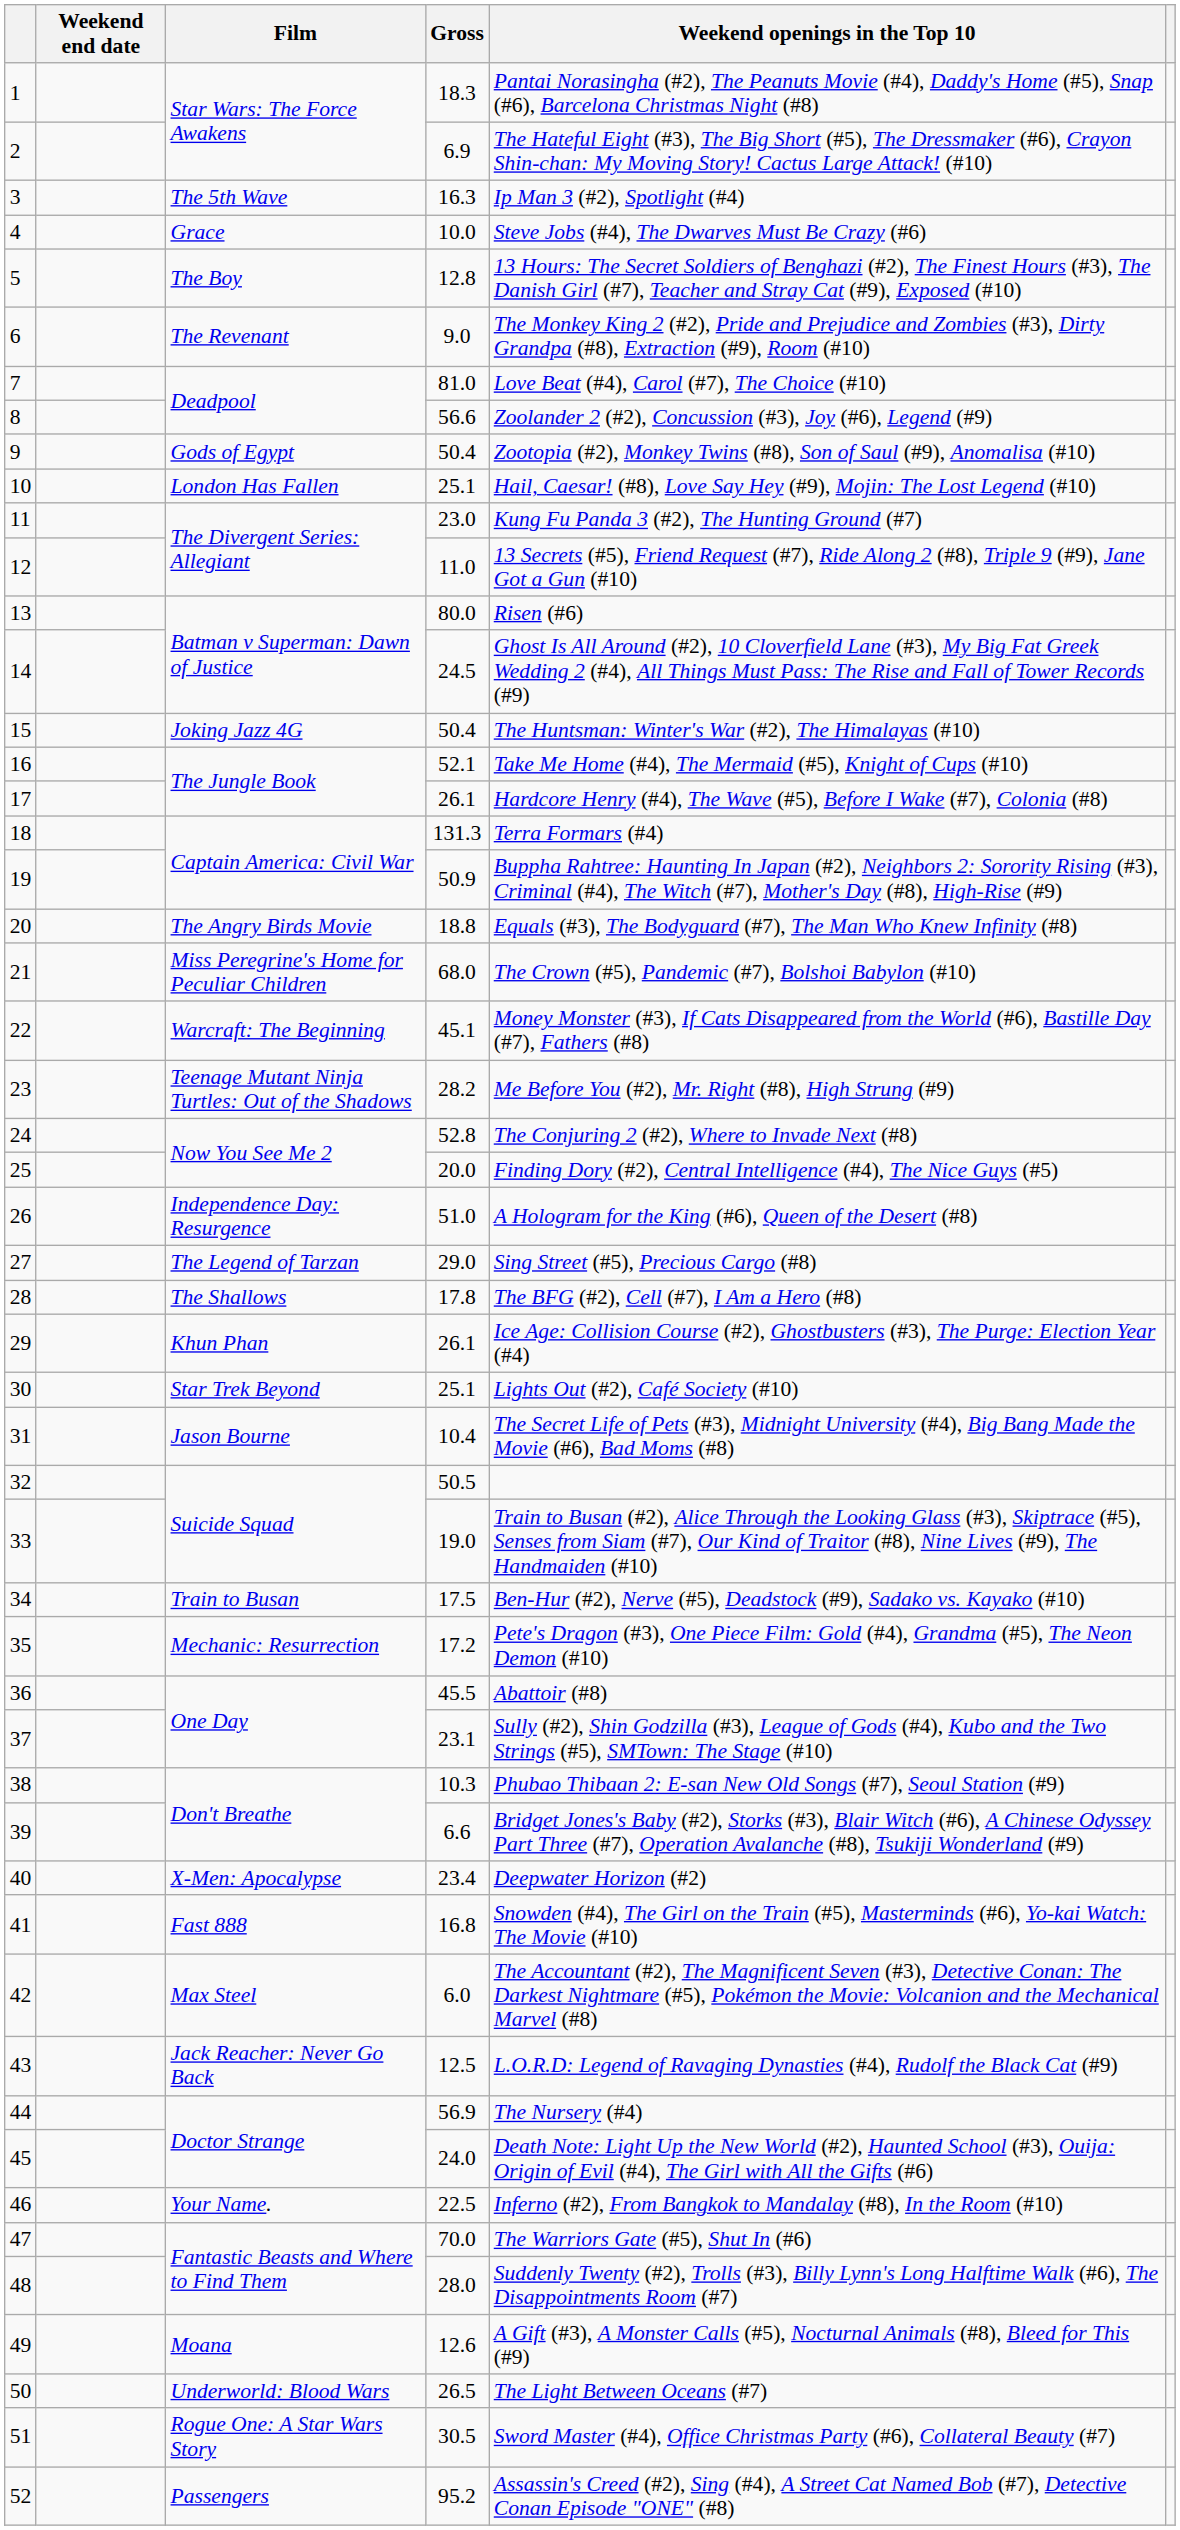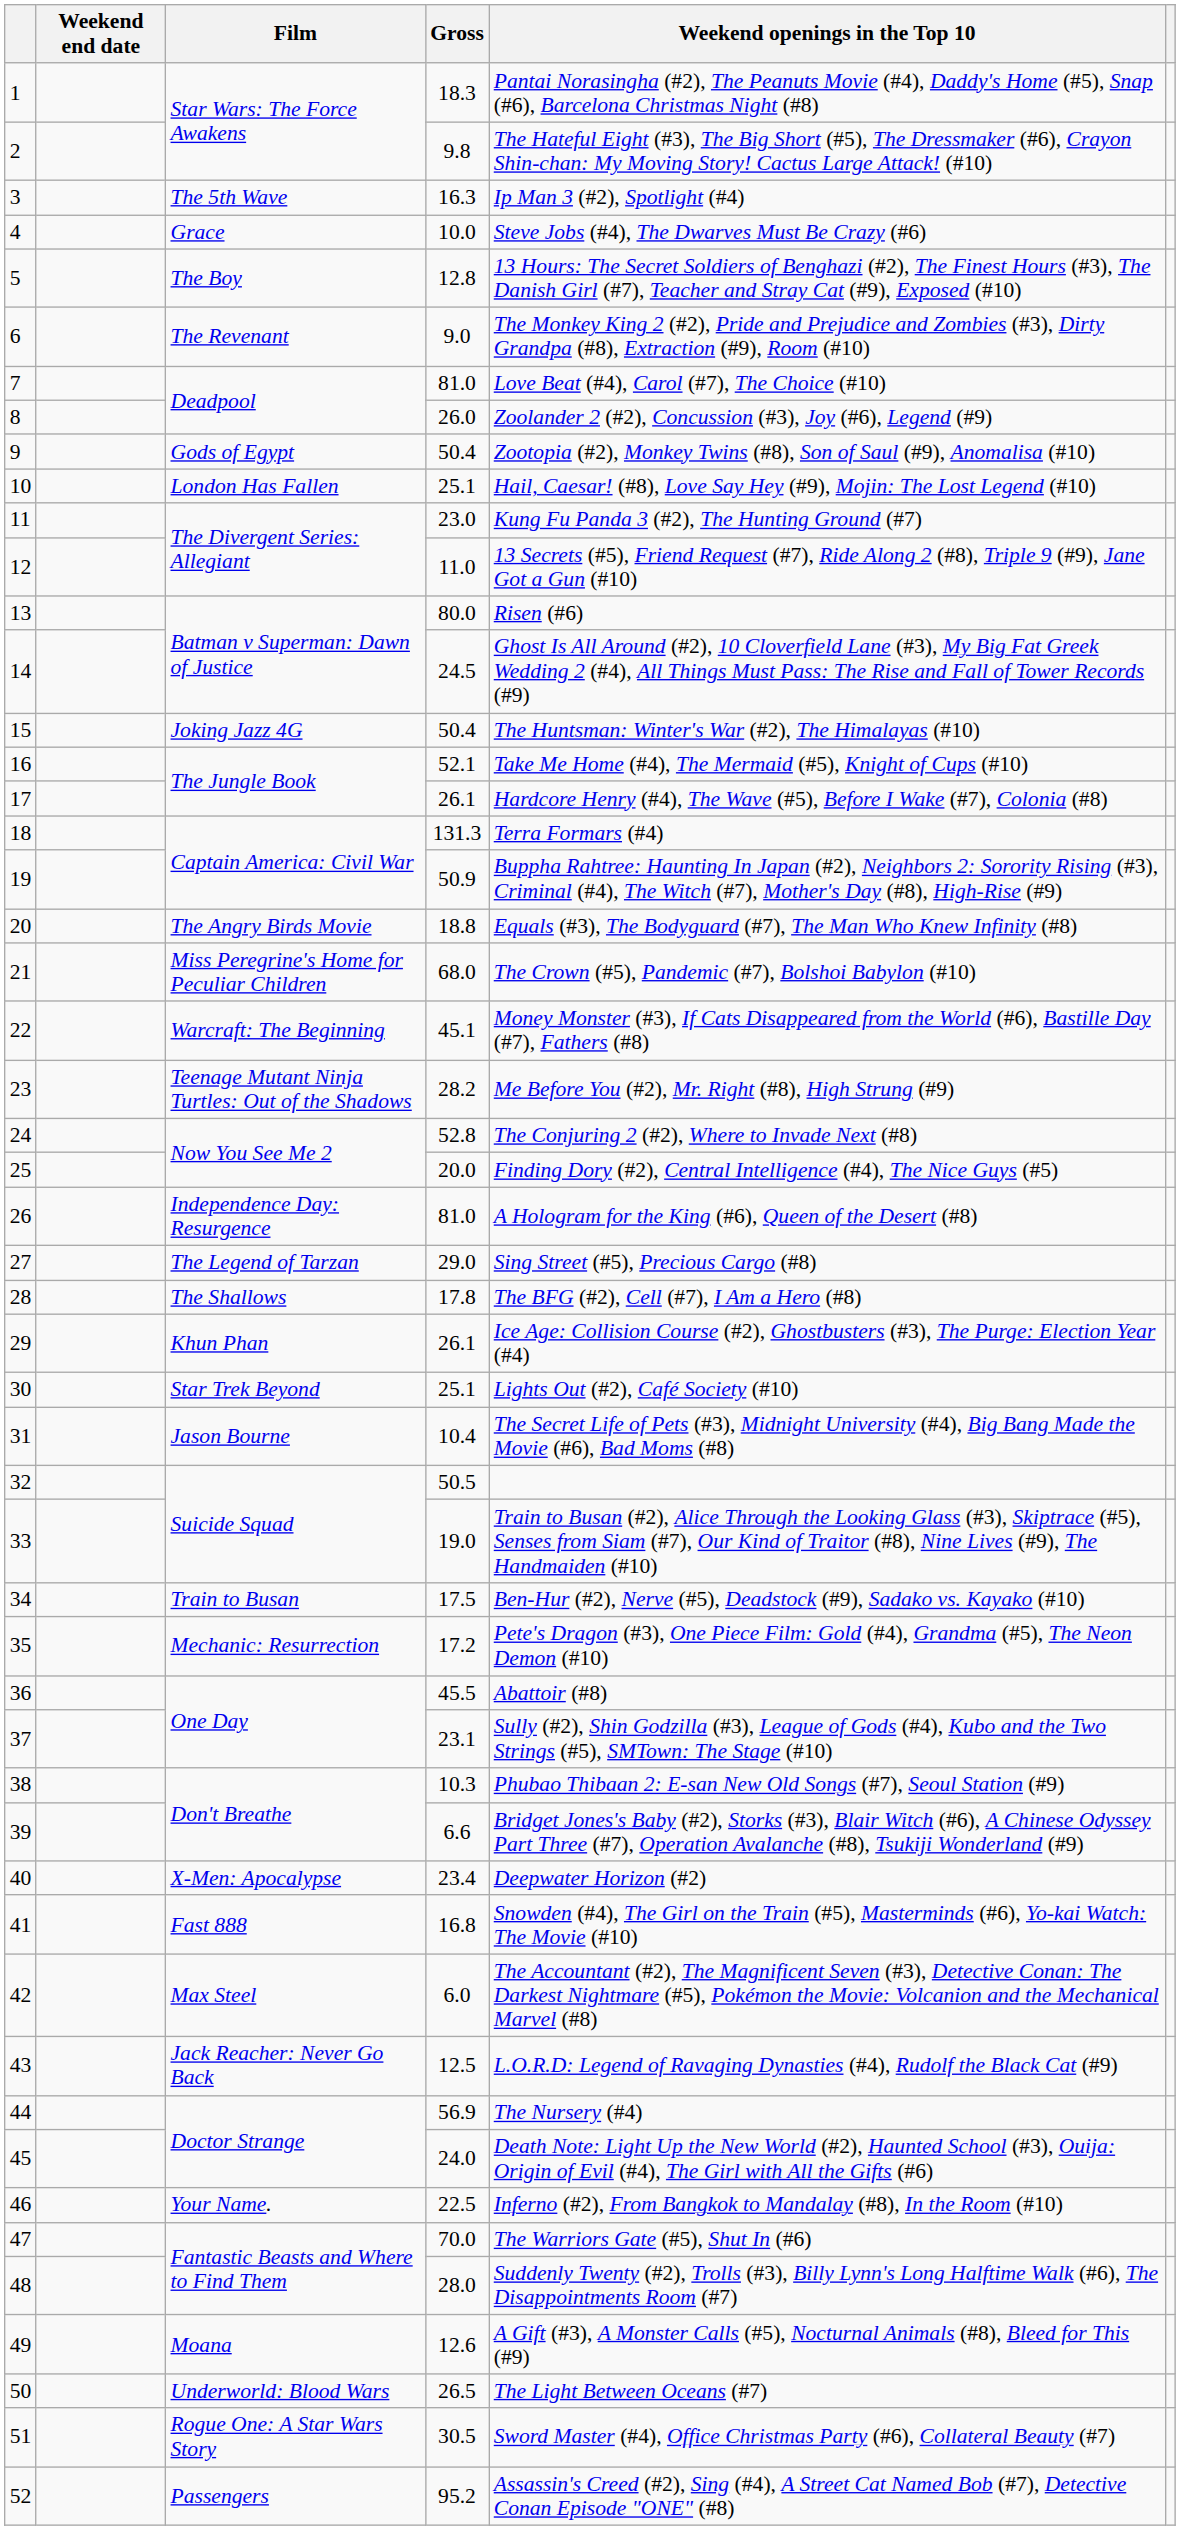2 | Gross: 6.9 -> 9.8
8 | Gross: 56.6 -> 26.0
26 | Gross: 51.0 -> 81.0
